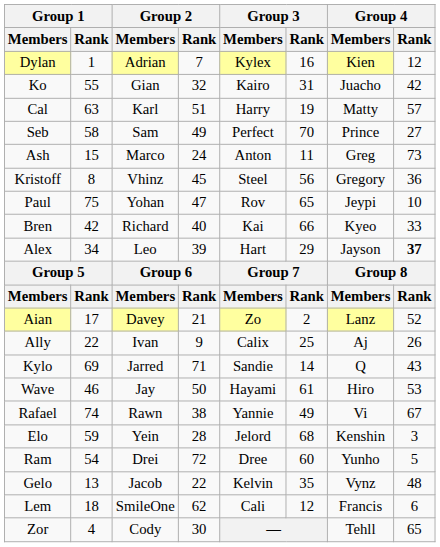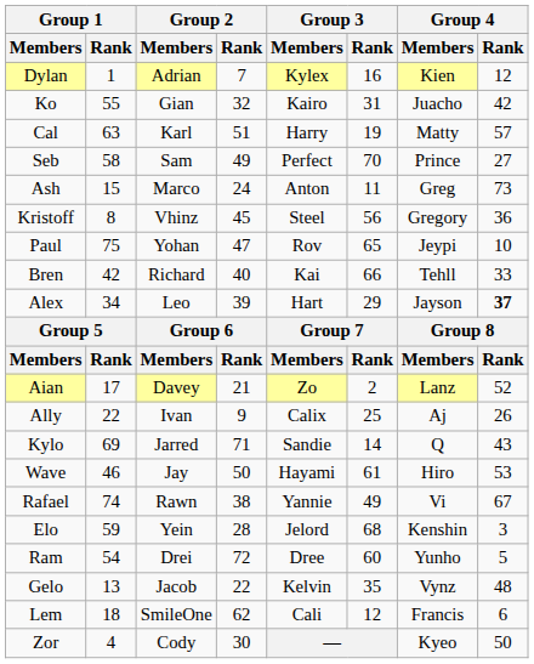Bren | Group 4 / Members: Kyeo -> Tehll
Zor | Group 4 / Members: Tehll -> Kyeo
Zor | Group 4 / Rank: 65 -> 50
